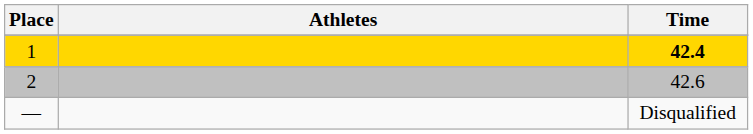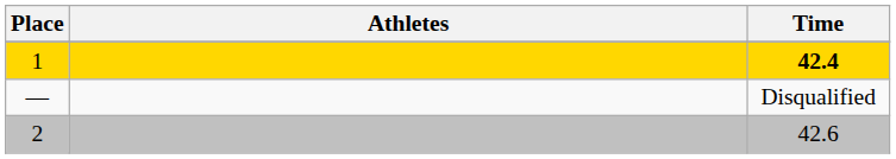rows swapped: 2 <-> —
